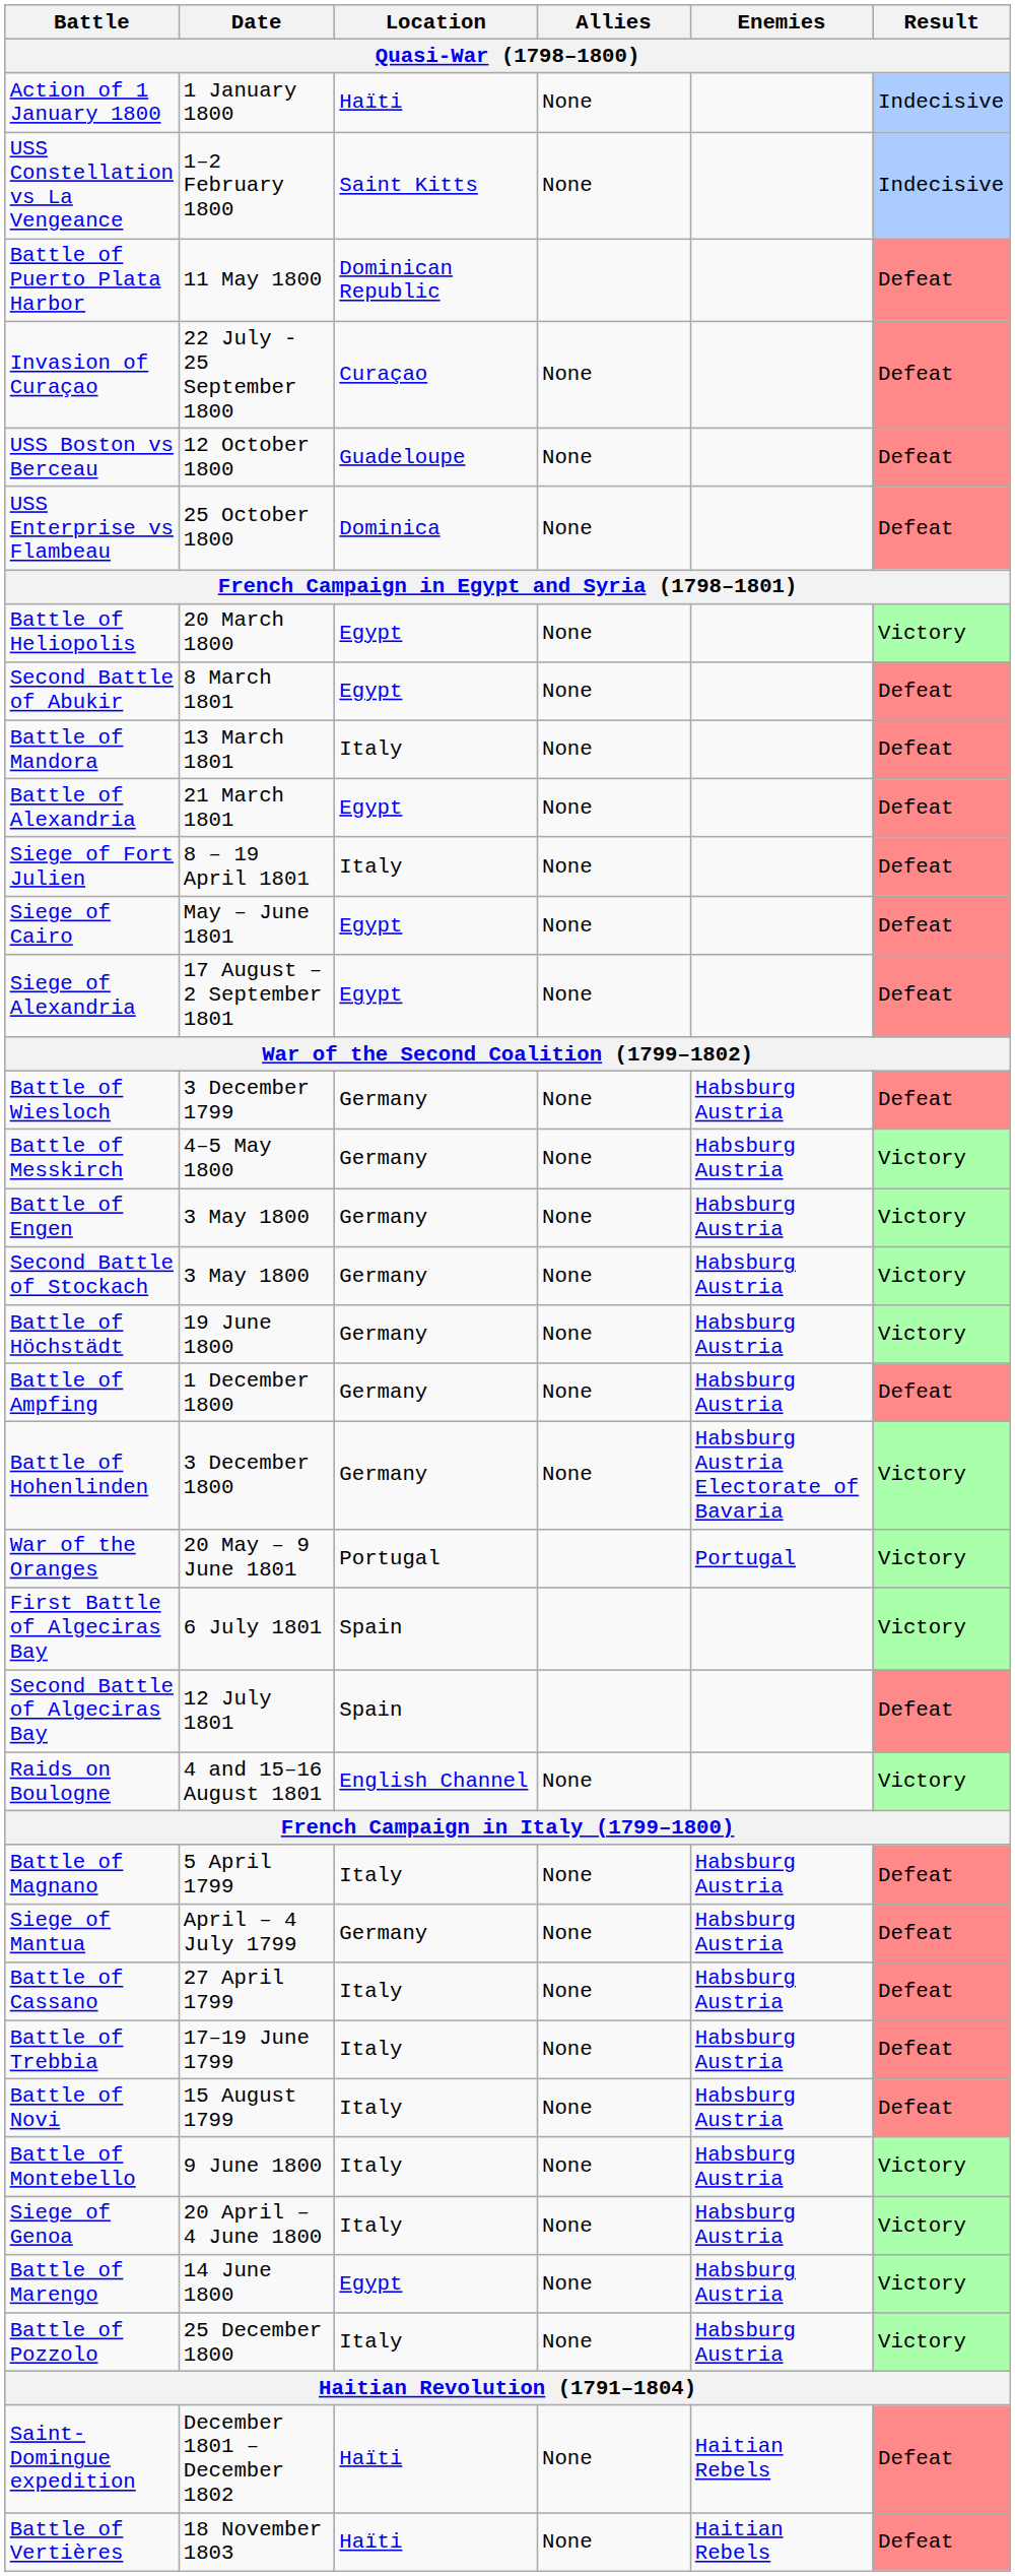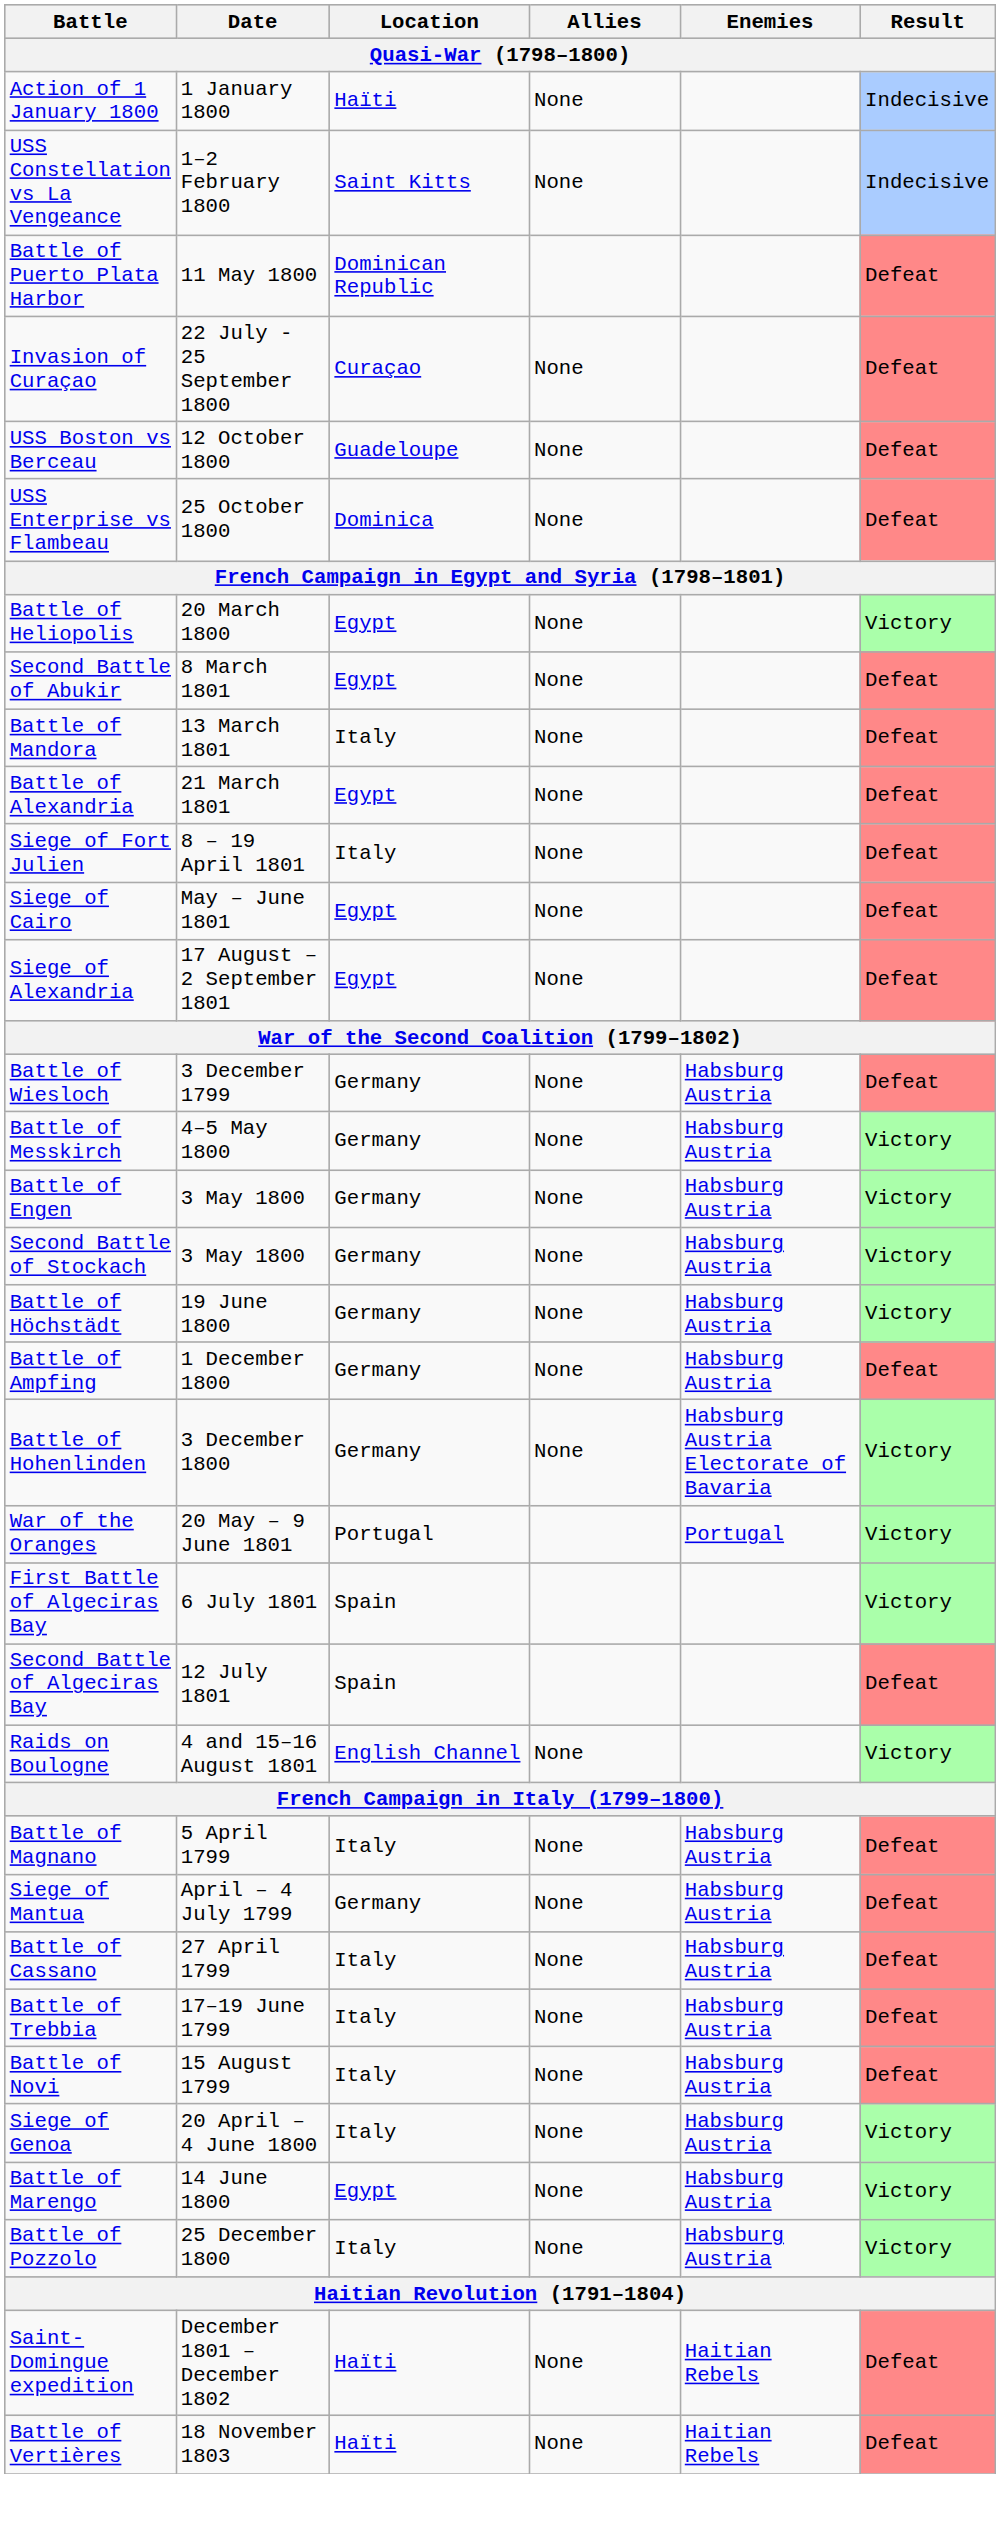- row: Battle of Montebello | 9 June 1800 | Italy | None | Habsburg Austria | Victory
